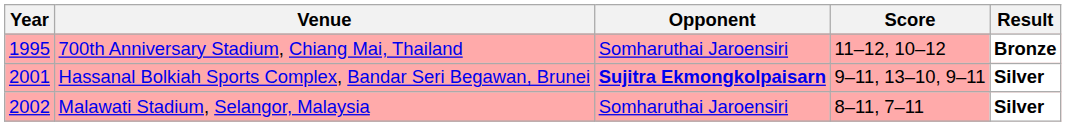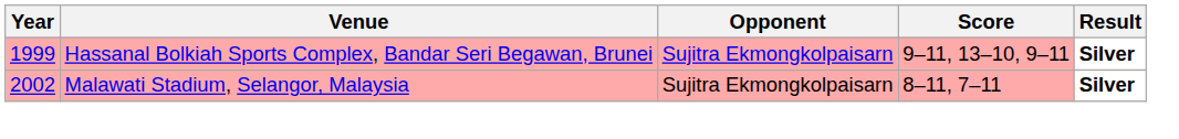- row: 1995 | 700th Anniversary Stadium, Chiang Mai, Thailand | Somharuthai Jaroensiri | 11–12, 10–12 | Bronze
Hassanal Bolkiah Sports Complex, Bandar Seri Begawan, Brunei | Year: 2001 -> 1999
Hassanal Bolkiah Sports Complex, Bandar Seri Begawan, Brunei | Opponent: bold -> normal
Malawati Stadium, Selangor, Malaysia | Opponent: Somharuthai Jaroensiri -> Sujitra Ekmongkolpaisarn
